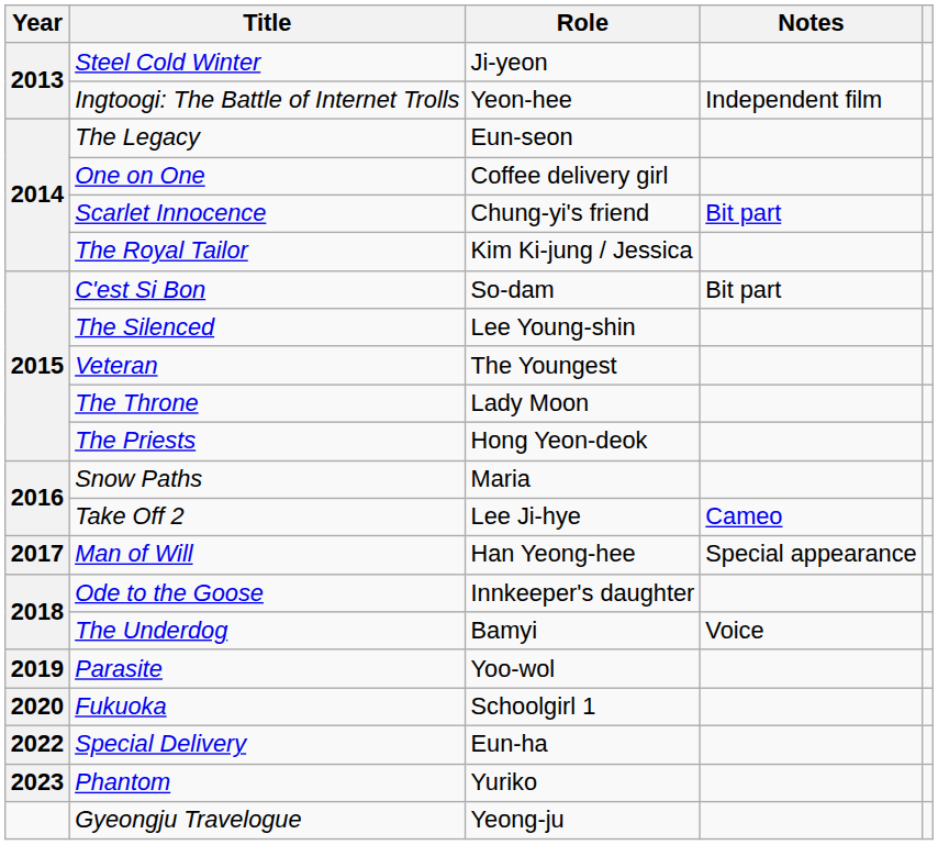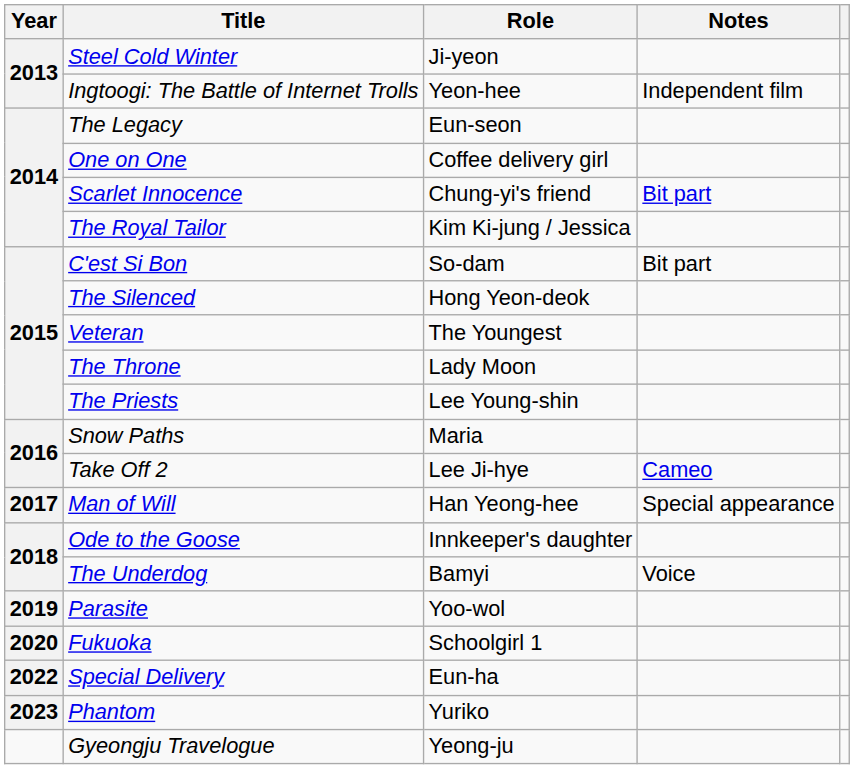The Silenced | Role: Lee Young-shin -> Hong Yeon-deok
The Priests | Role: Hong Yeon-deok -> Lee Young-shin
